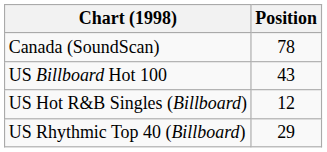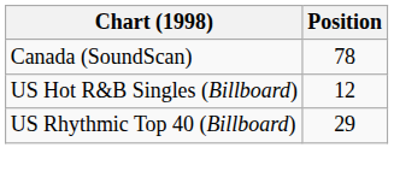- row: US Billboard Hot 100 | 43
